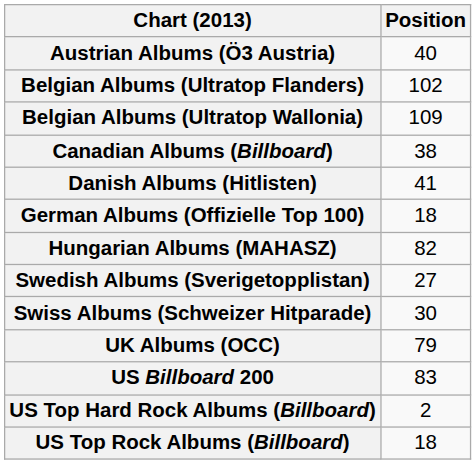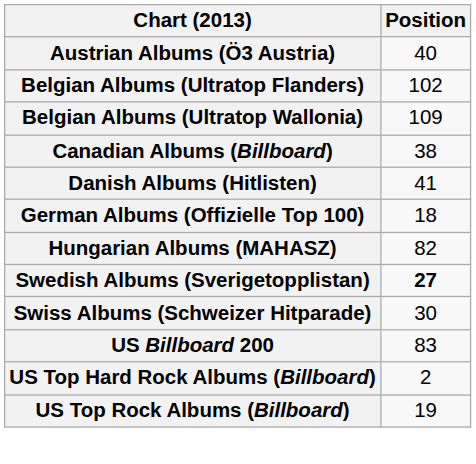Swedish Albums (Sverigetopplistan) | Position: normal -> bold
- row: UK Albums (OCC) | 79
US Top Rock Albums (Billboard) | Position: 18 -> 19
